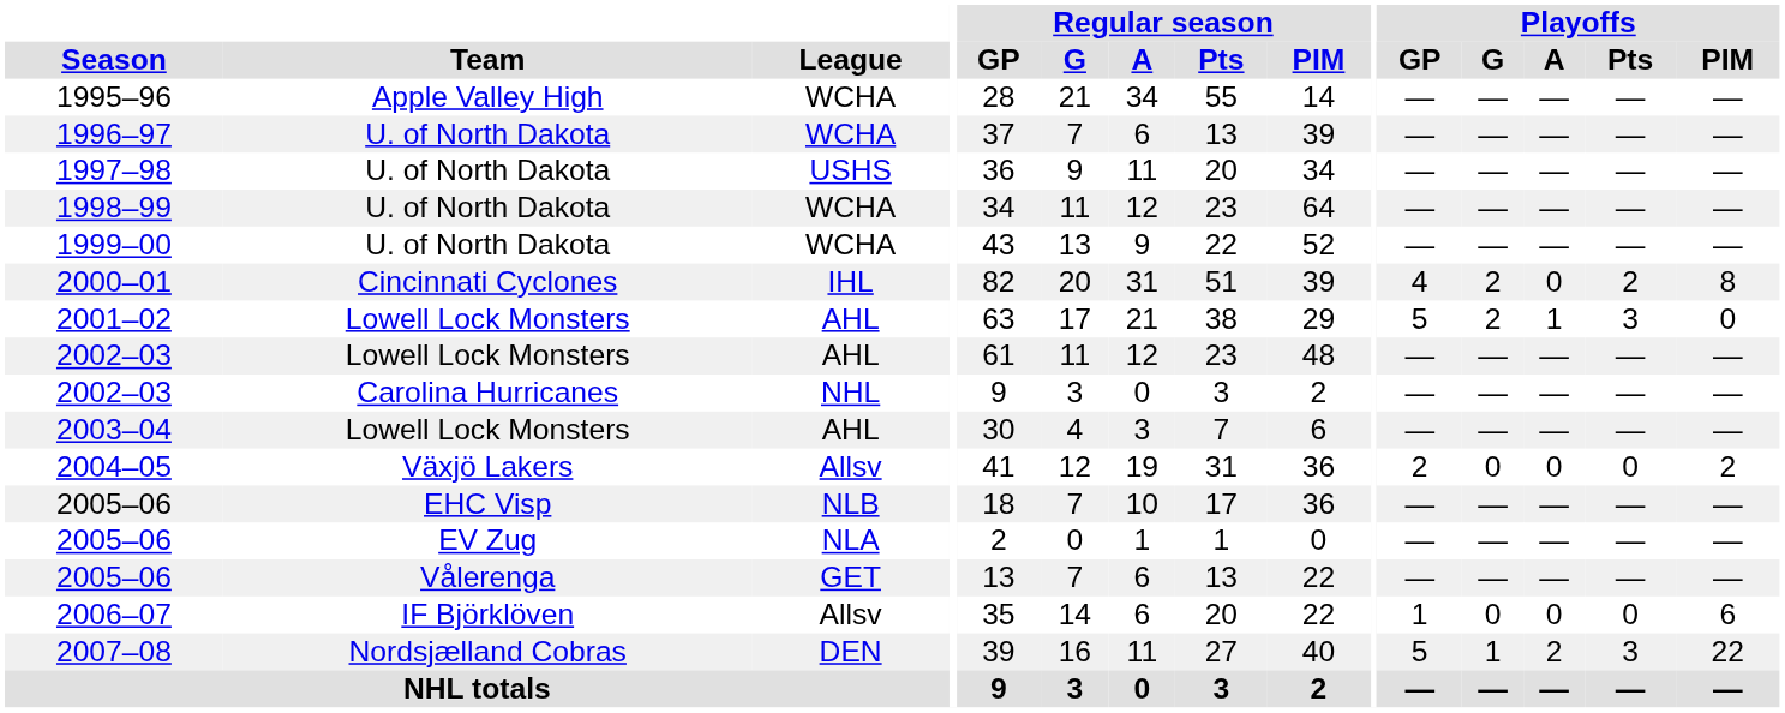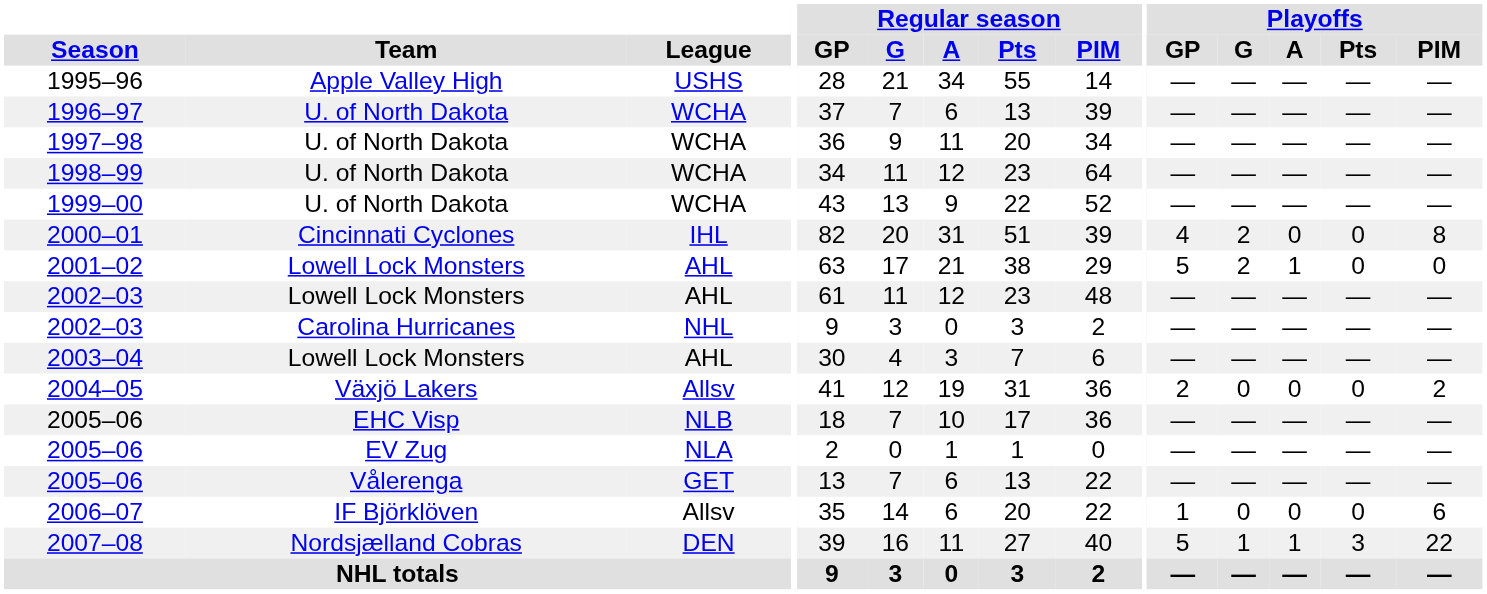1995–96 | League: WCHA -> USHS
1997–98 | League: USHS -> WCHA
2000–01 | Playoffs / Pts: 2 -> 0
2001–02 | Playoffs / Pts: 3 -> 0
2007–08 | Playoffs / A: 2 -> 1
